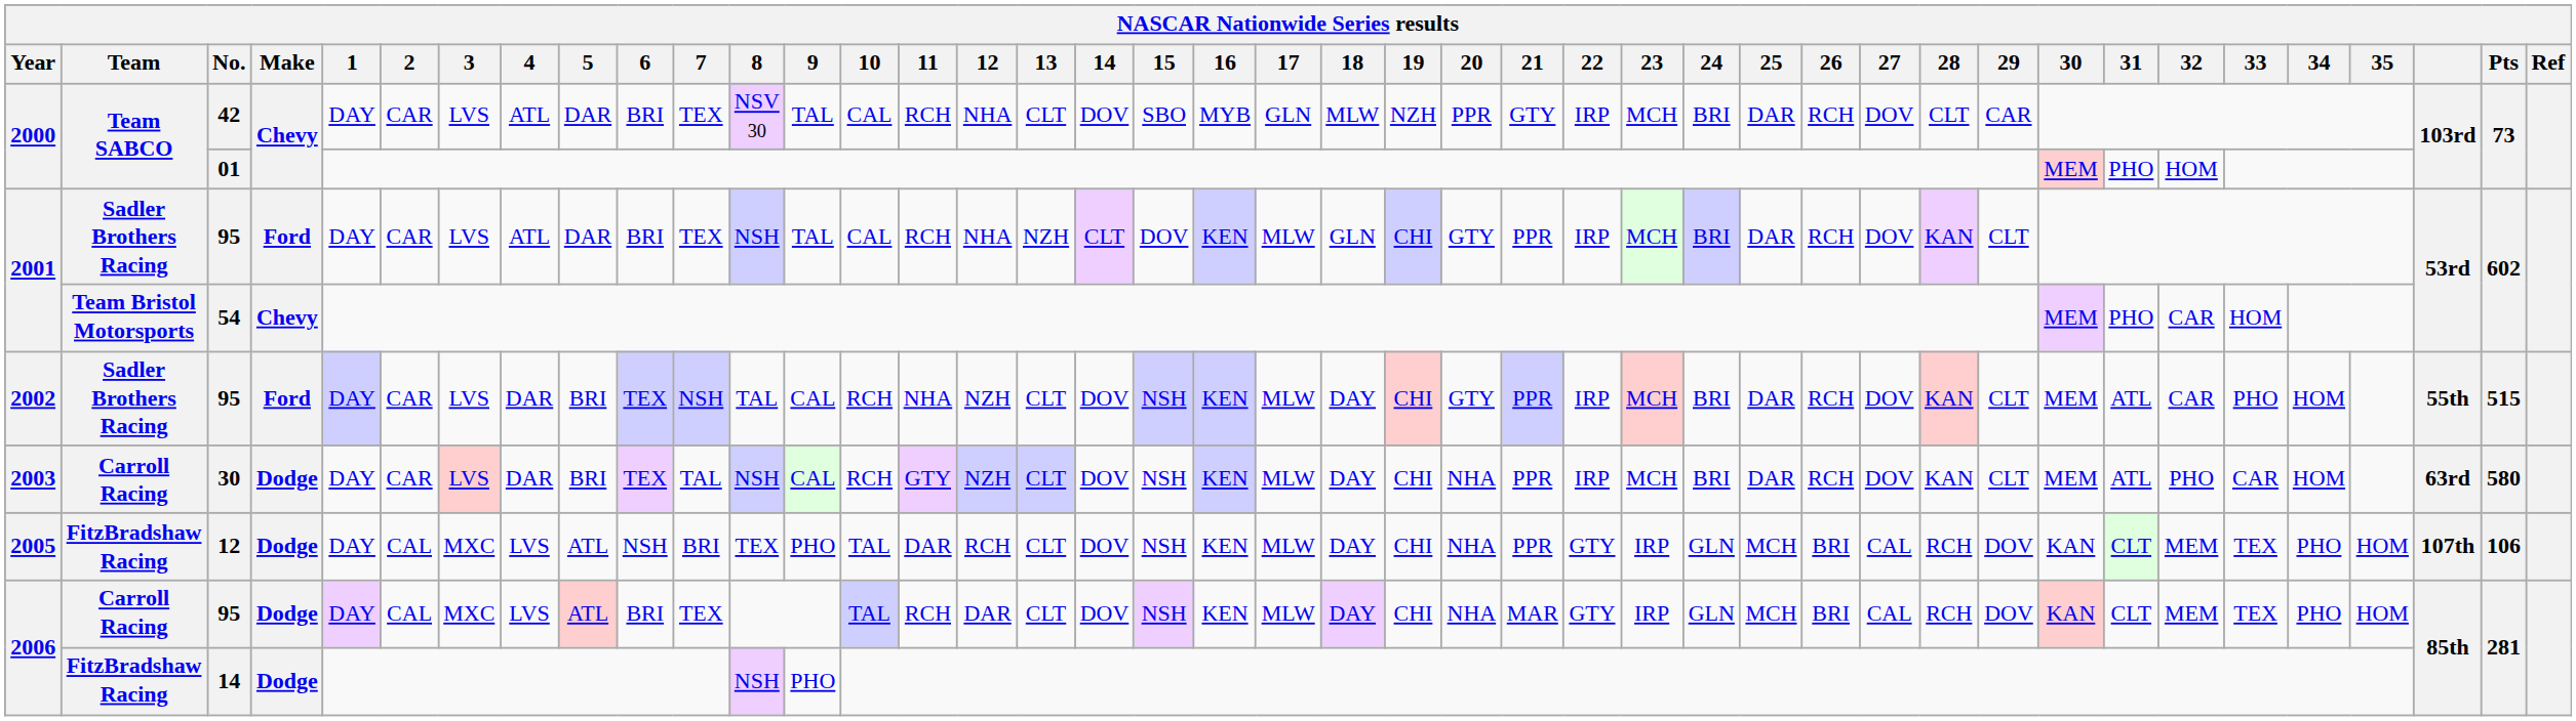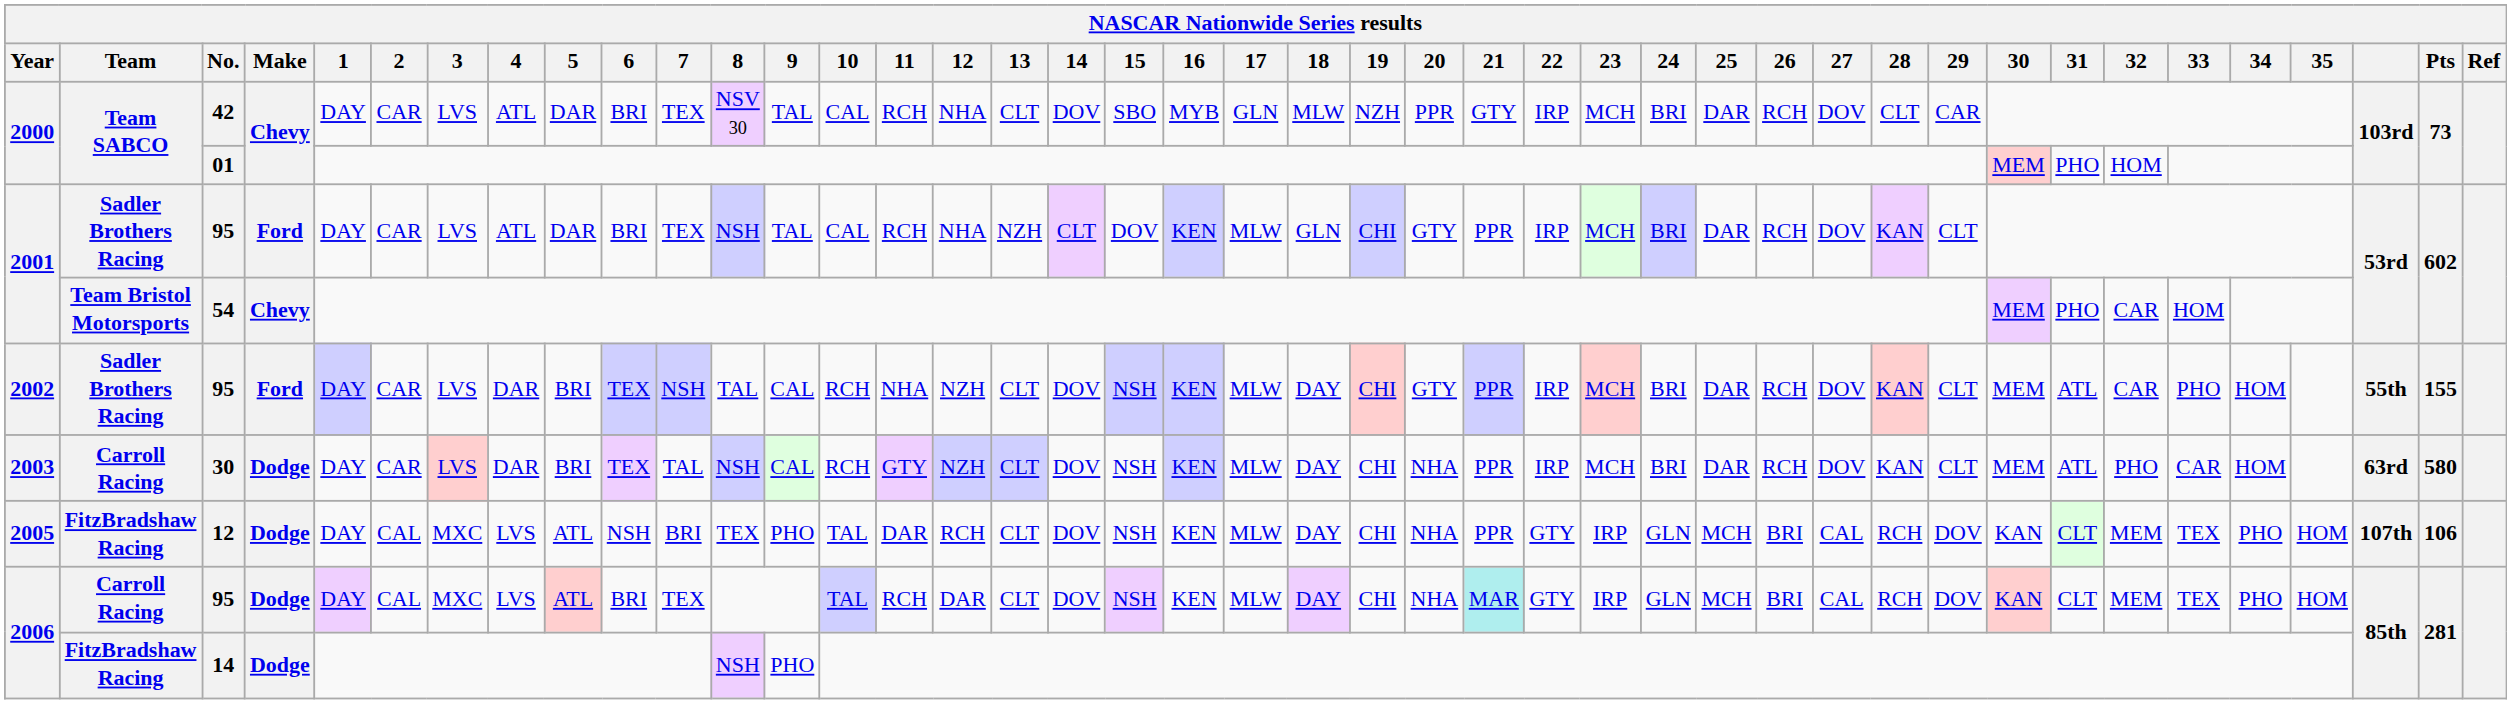2002 / 95 | Pts: 515 -> 155
2006 / 95 | 21: no background -> paleturquoise background
